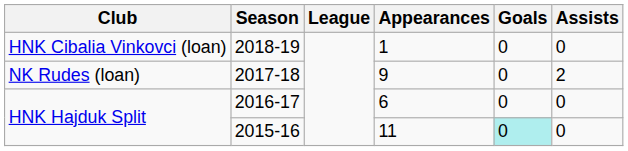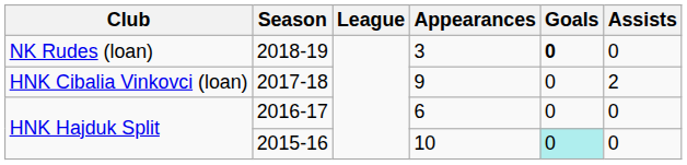2018-19 | Club: HNK Cibalia Vinkovci (loan) -> NK Rudes (loan)
2018-19 | Appearances: 1 -> 3
2018-19 | Goals: normal -> bold
2017-18 | Club: NK Rudes (loan) -> HNK Cibalia Vinkovci (loan)
2015-16 | Appearances: 11 -> 10
